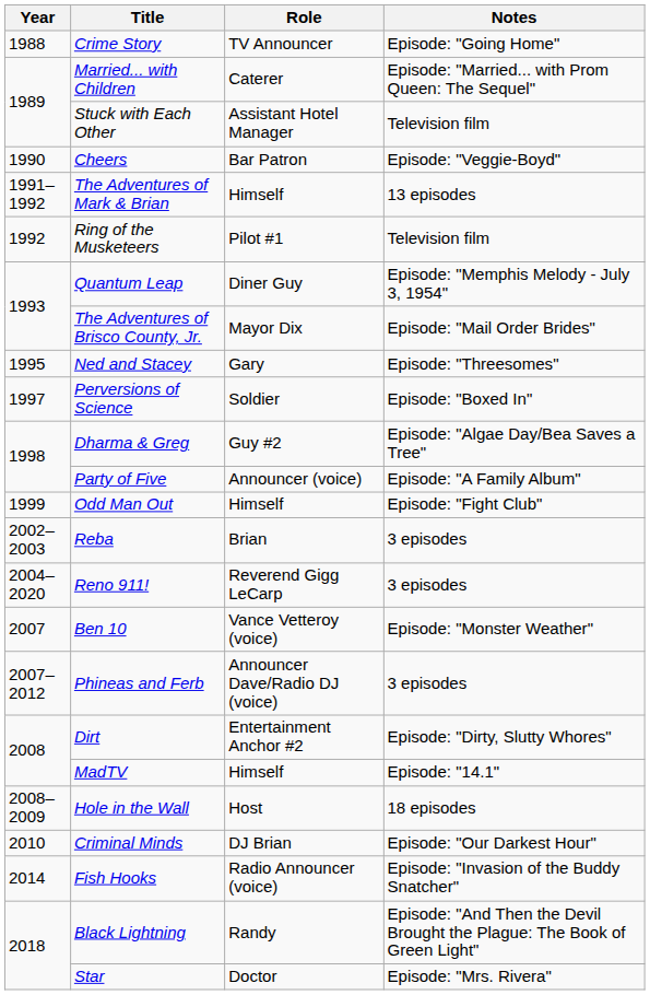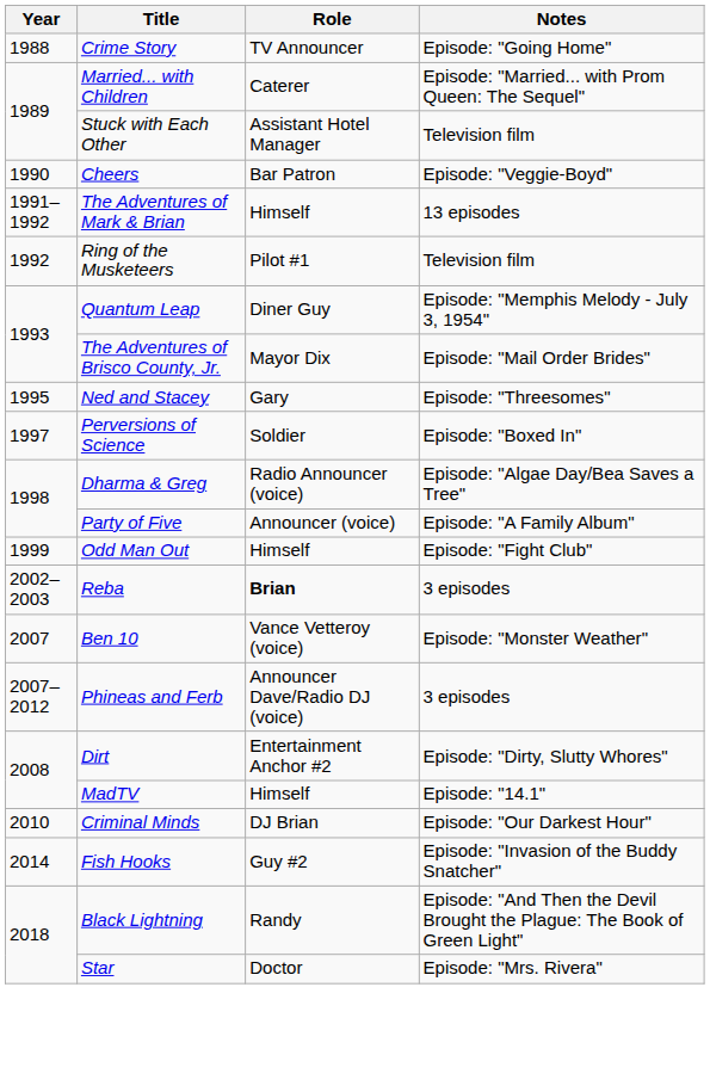Dharma & Greg | Role: Guy #2 -> Radio Announcer (voice)
Reba | Role: normal -> bold
- row: 2004–2020 | Reno 911! | Reverend Gigg LeCarp | 3 episodes
- row: 2008–2009 | Hole in the Wall | Host | 18 episodes
Fish Hooks | Role: Radio Announcer (voice) -> Guy #2
